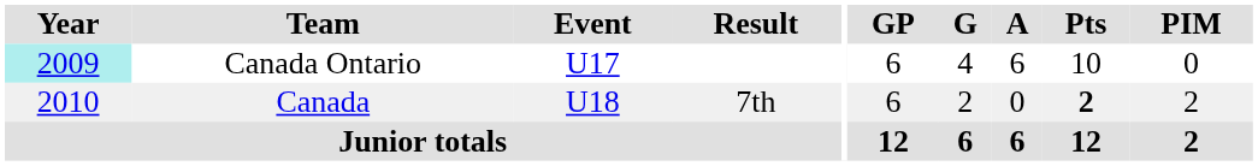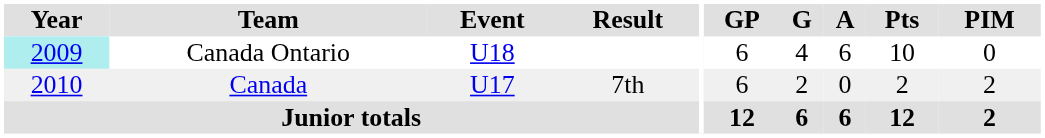Canada Ontario | Event: U17 -> U18
Canada | Event: U18 -> U17
Canada | Pts: bold -> normal
